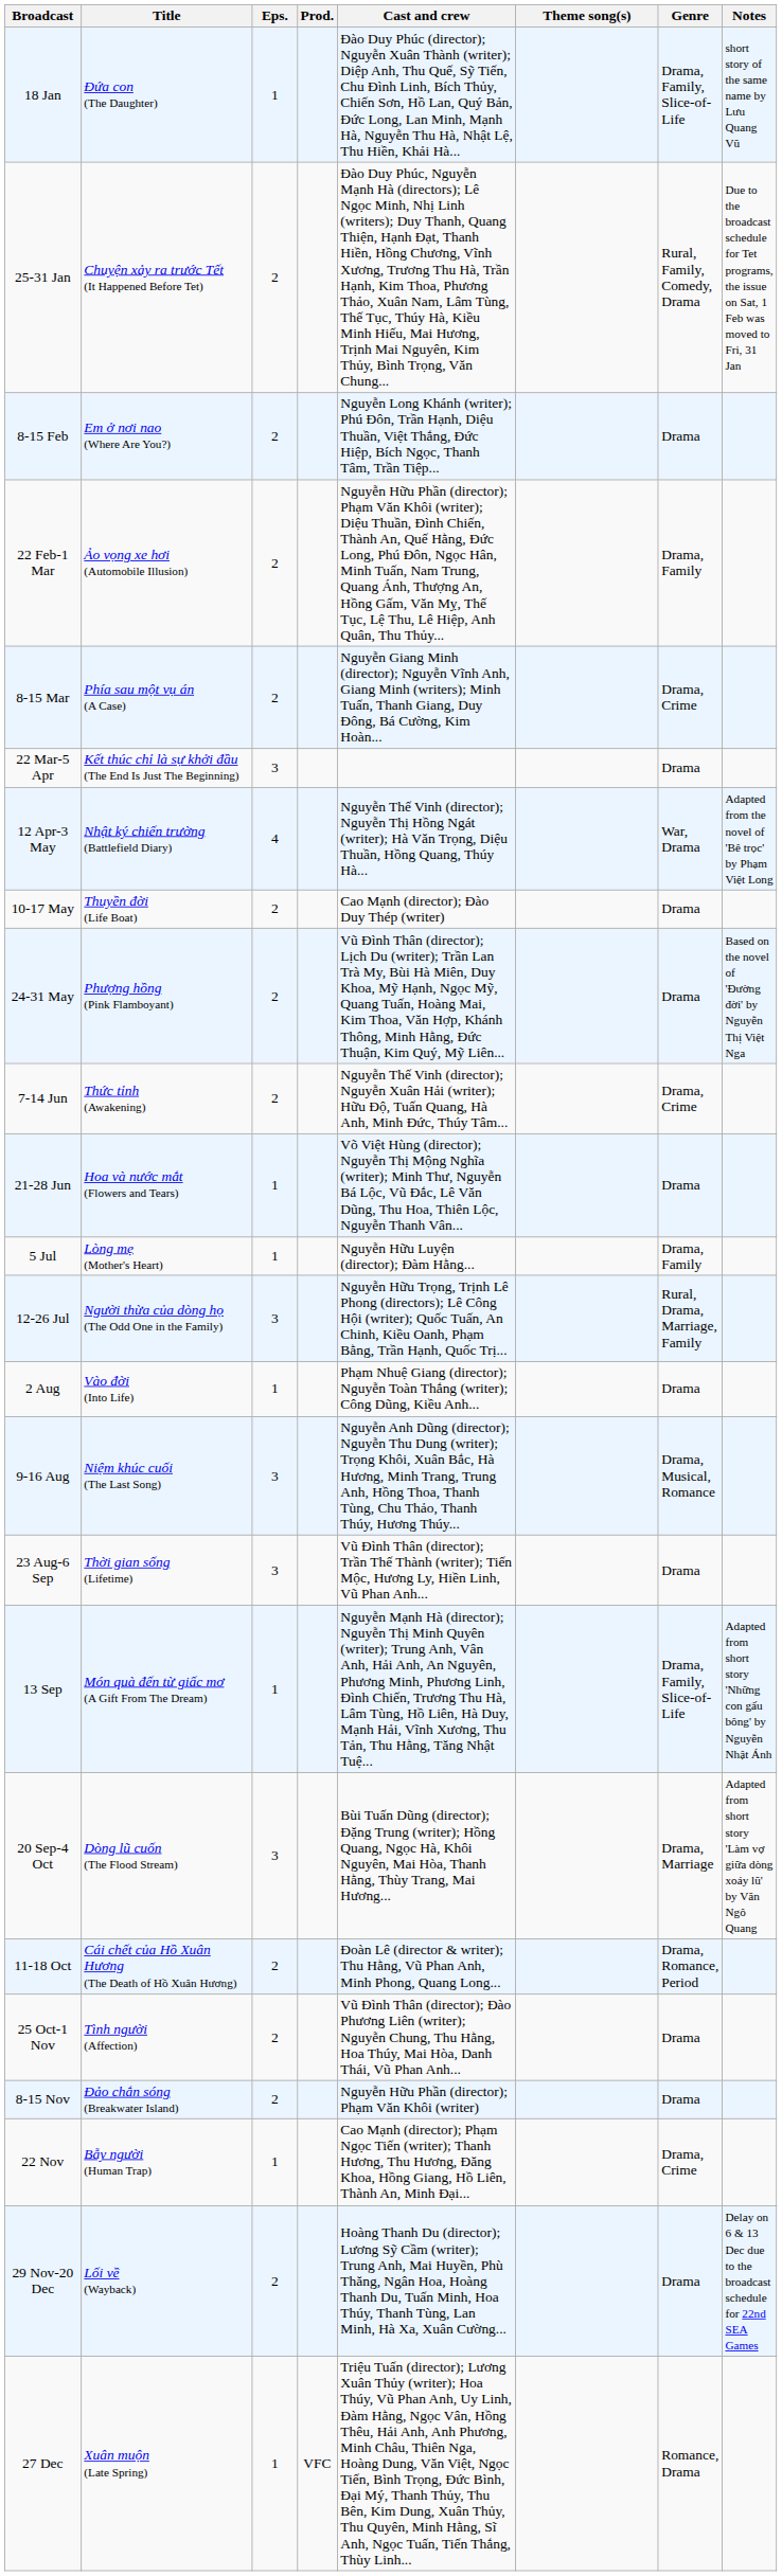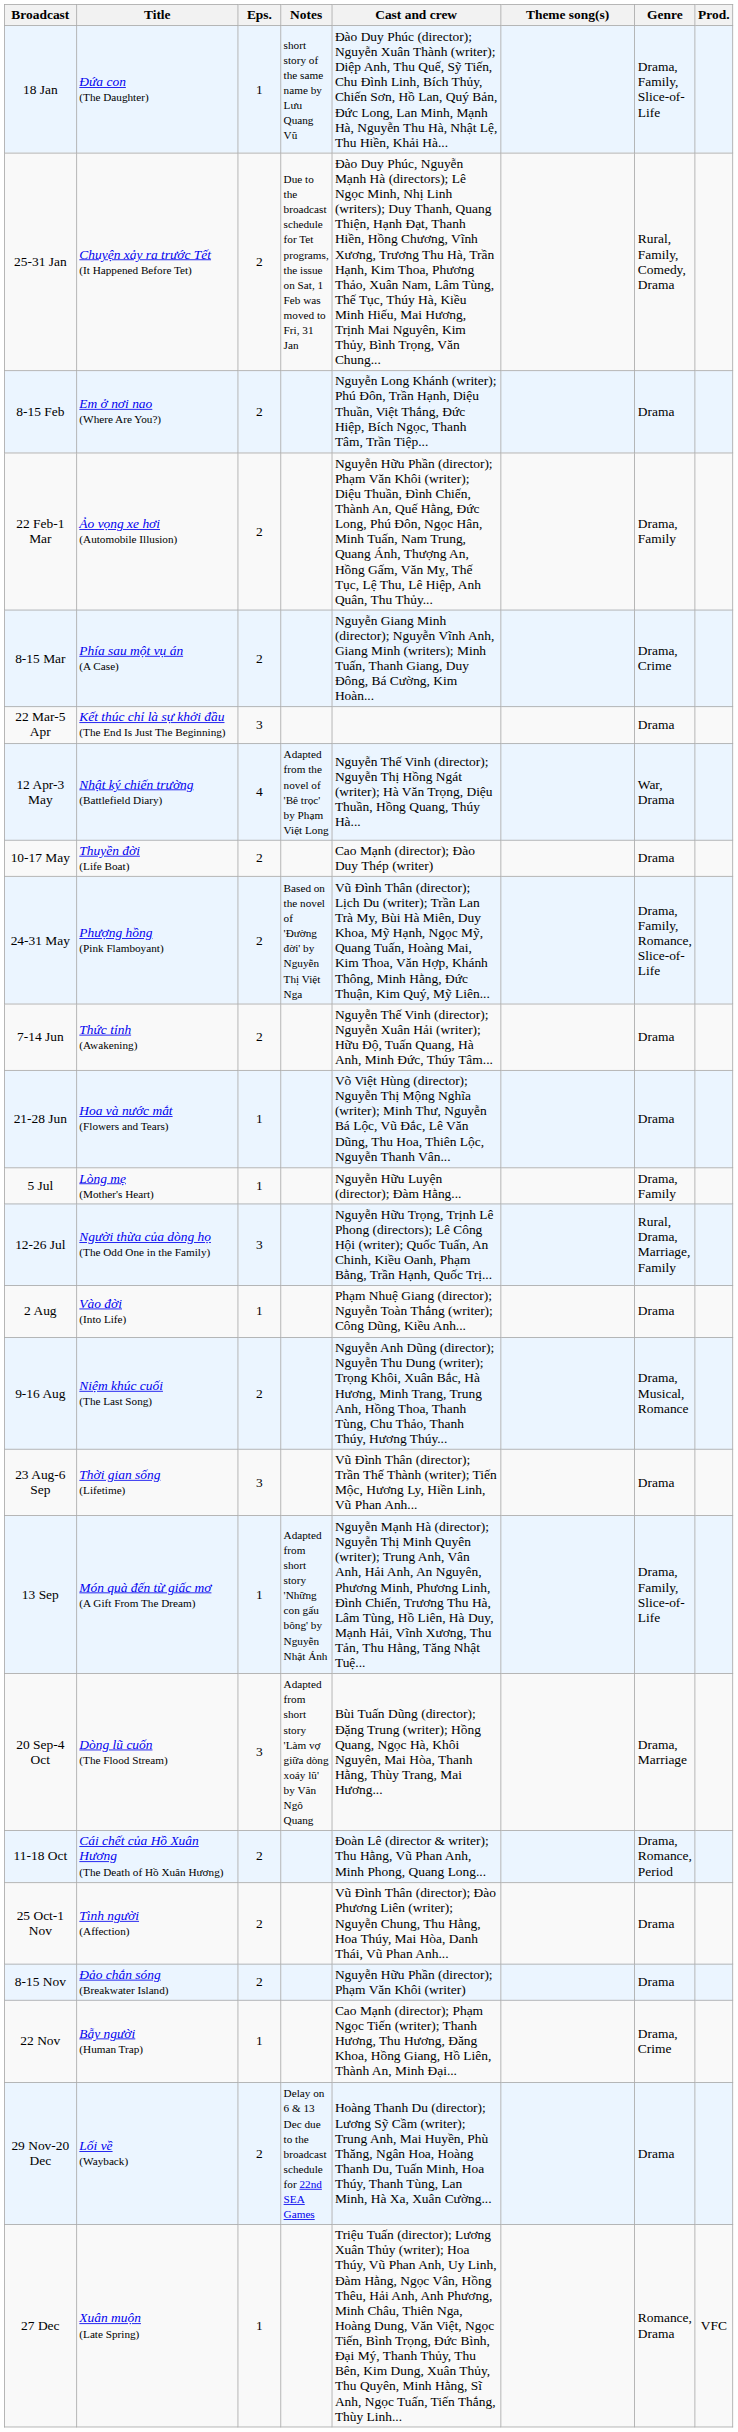columns swapped: Prod. <-> Notes
24-31 May | Genre: Drama -> Drama, Family, Romance, Slice-of-Life
7-14 Jun | Genre: Drama, Crime -> Drama
9-16 Aug | Eps.: 3 -> 2
